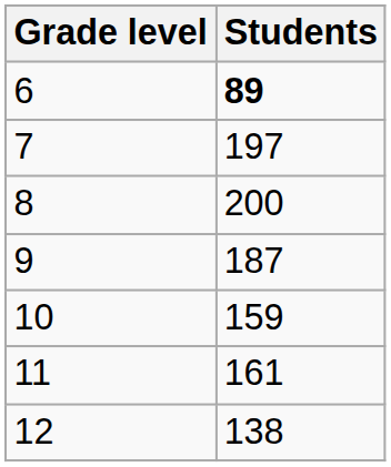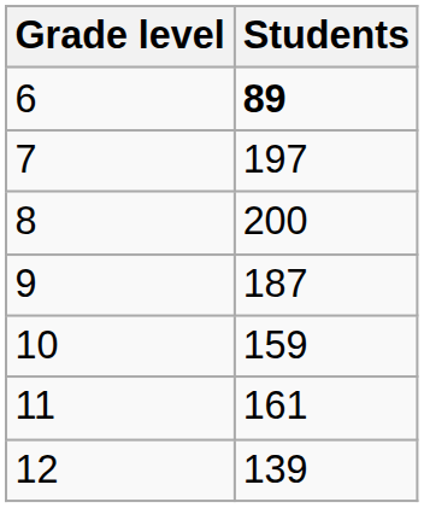12 | Students: 138 -> 139
